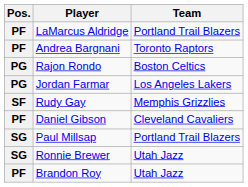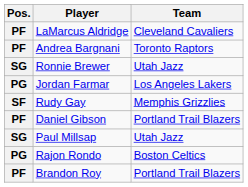LaMarcus Aldridge | Team: Portland Trail Blazers -> Cleveland Cavaliers
rows swapped: Ronnie Brewer <-> Rajon Rondo
Daniel Gibson | Team: Cleveland Cavaliers -> Portland Trail Blazers
Paul Millsap | Team: Portland Trail Blazers -> Utah Jazz
Brandon Roy | Team: Utah Jazz -> Portland Trail Blazers
